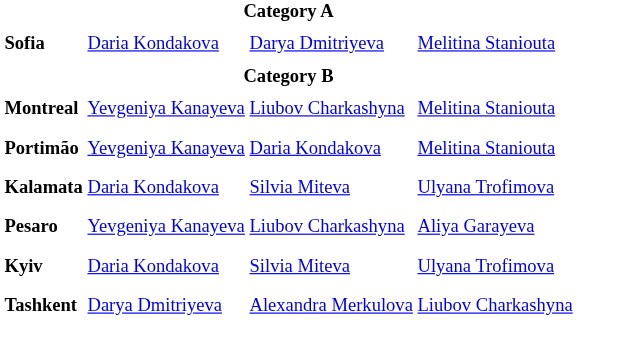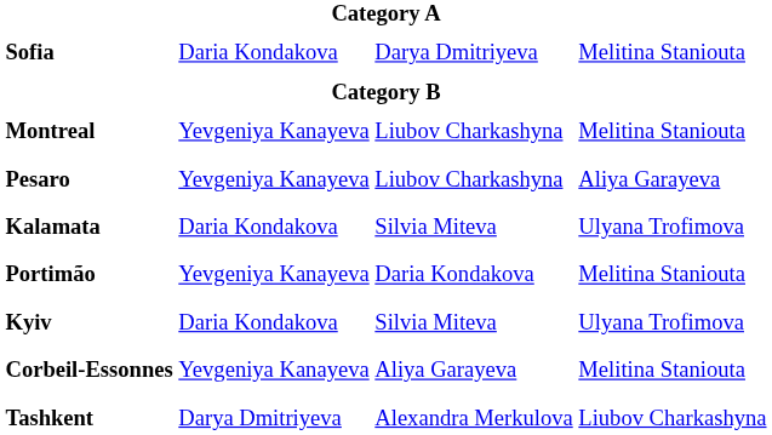rows swapped: Pesaro <-> Portimão
+ row: Corbeil-Essonnes | Yevgeniya Kanayeva | Aliya Garayeva | Melitina Staniouta
